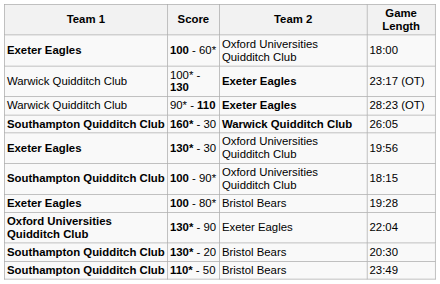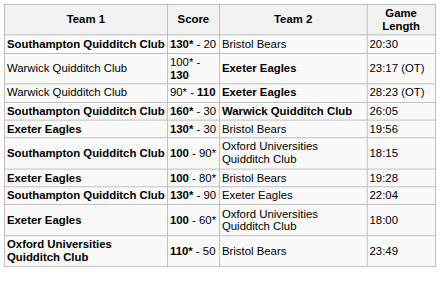rows swapped: 130* - 20 <-> 100 - 60*
130* - 30 | Team 2: Oxford Universities Quidditch Club -> Bristol Bears
130* - 90 | Team 1: Oxford Universities Quidditch Club -> Southampton Quidditch Club
110* - 50 | Team 1: Southampton Quidditch Club -> Oxford Universities Quidditch Club
